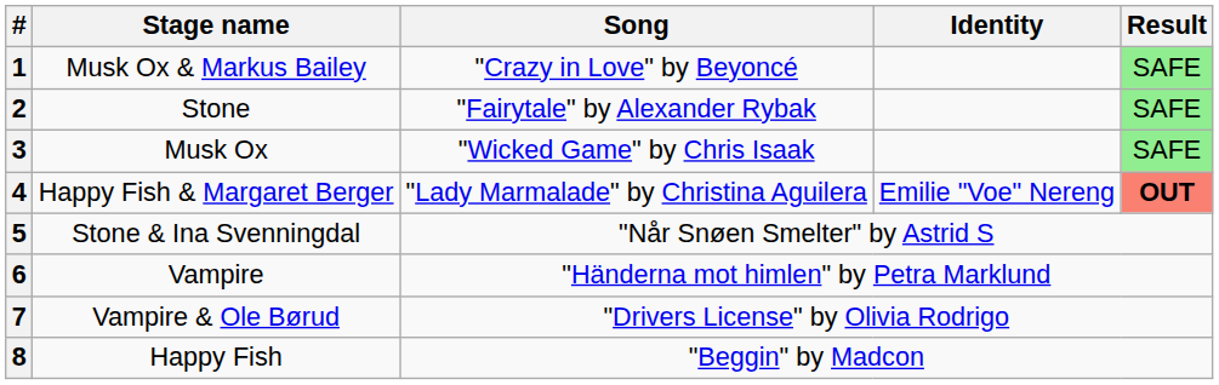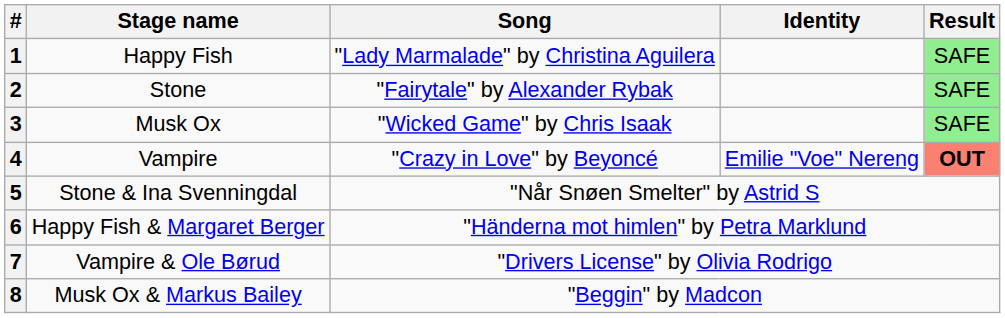1 | Stage name: Musk Ox & Markus Bailey -> Happy Fish
1 | Song: "Crazy in Love" by Beyoncé -> "Lady Marmalade" by Christina Aguilera
4 | Stage name: Happy Fish & Margaret Berger -> Vampire
4 | Song: "Lady Marmalade" by Christina Aguilera -> "Crazy in Love" by Beyoncé
6 | Stage name: Vampire -> Happy Fish & Margaret Berger
8 | Stage name: Happy Fish -> Musk Ox & Markus Bailey
